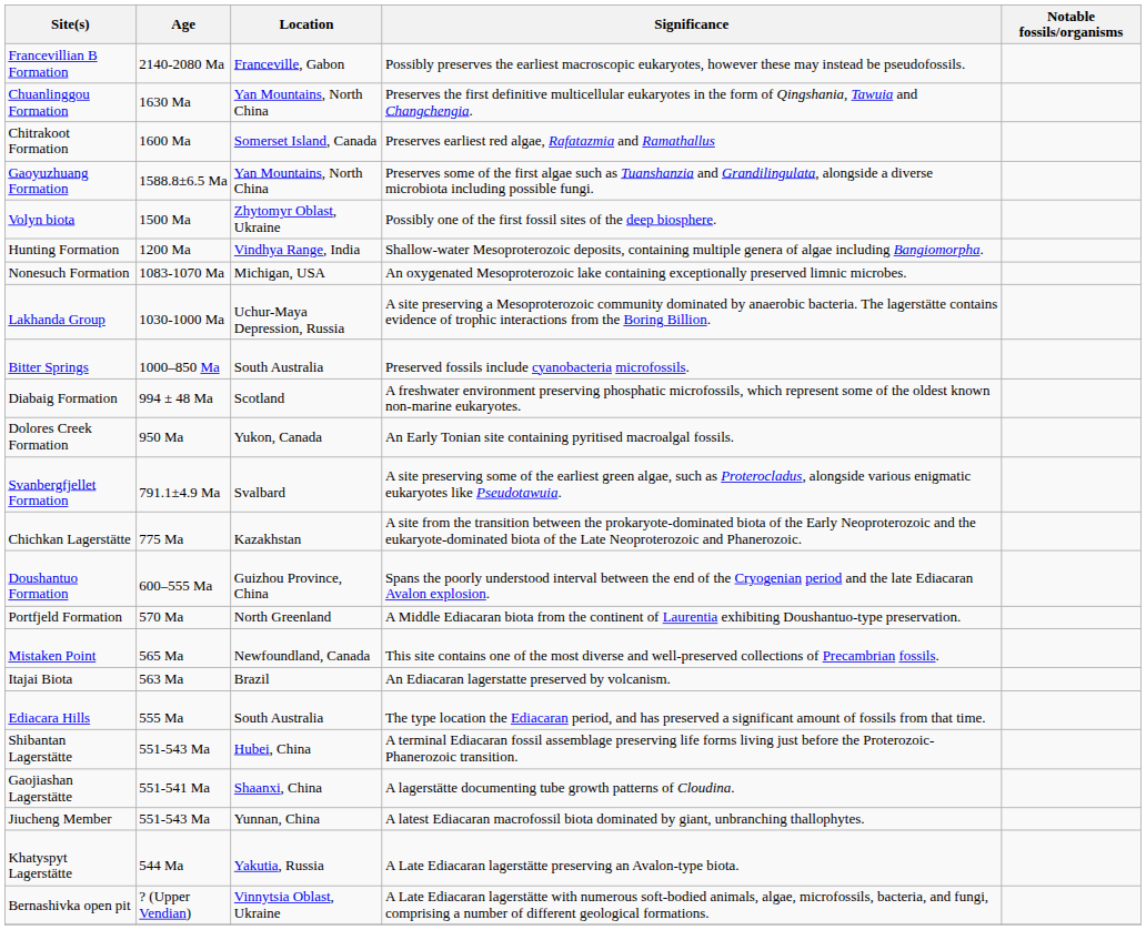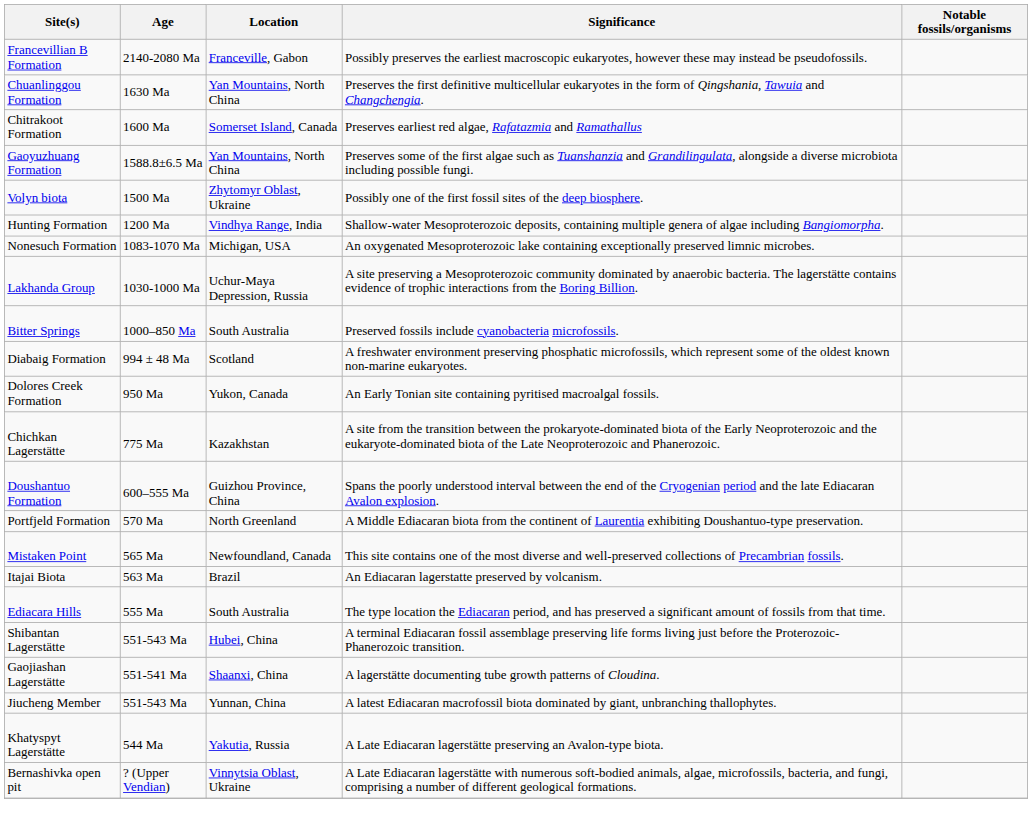- row: Svanbergfjellet Formation | 791.1±4.9 Ma | Svalbard | A site preserving some of the earliest green algae, such as Proterocladus, alongside various enigmatic eukaryotes like Pseudotawuia.
